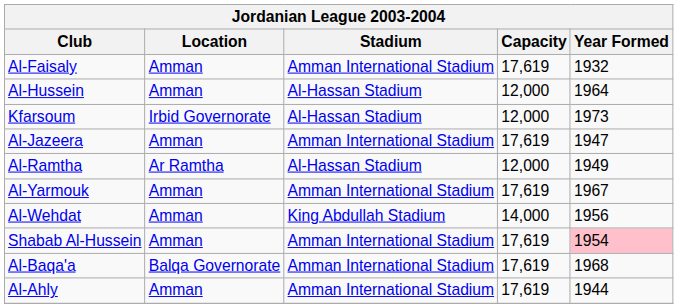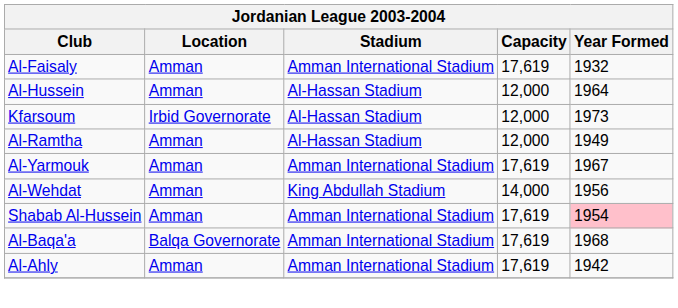- row: Al-Jazeera | Amman | Amman International Stadium | 17,619 | 1947
Al-Ramtha | Location: Ar Ramtha -> Amman
Al-Ahly | Year Formed: 1944 -> 1942
